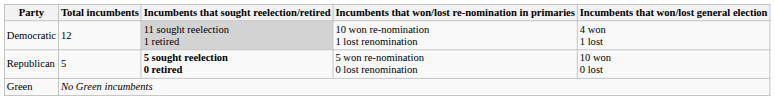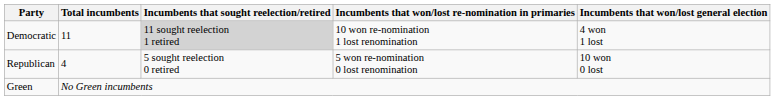Democratic | Total incumbents: 12 -> 11
Republican | Total incumbents: 5 -> 4
Republican | Incumbents that sought reelection/retired: bold -> normal
